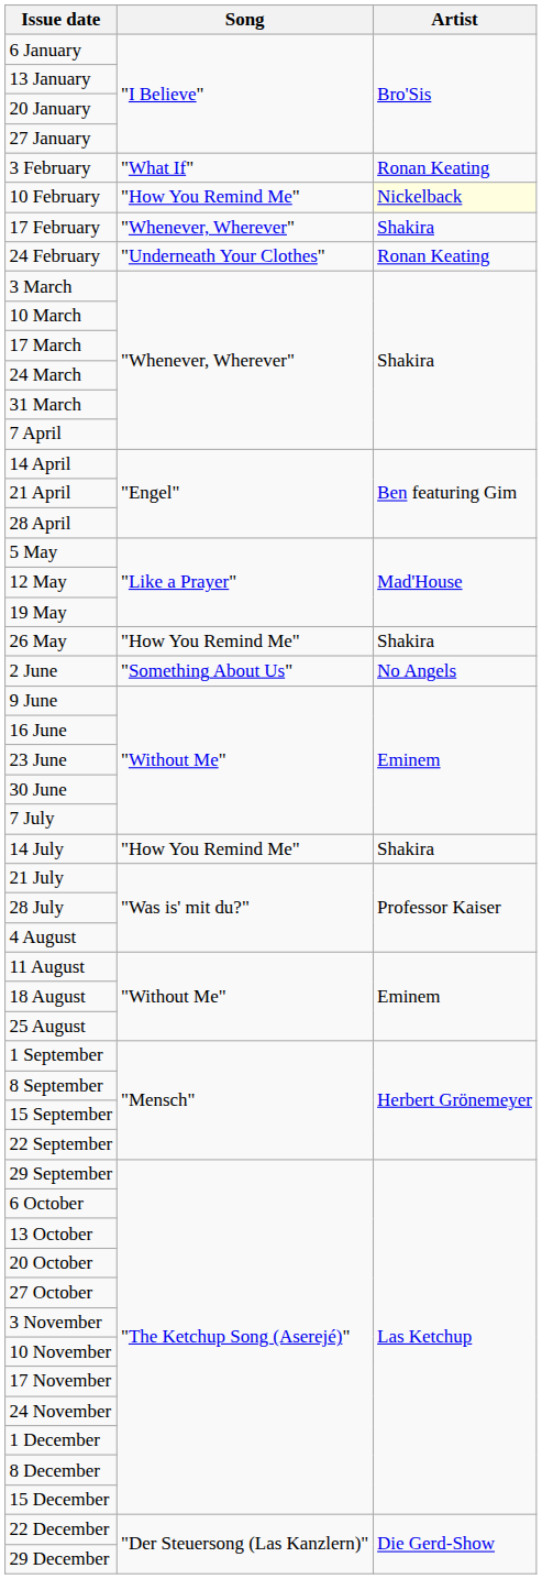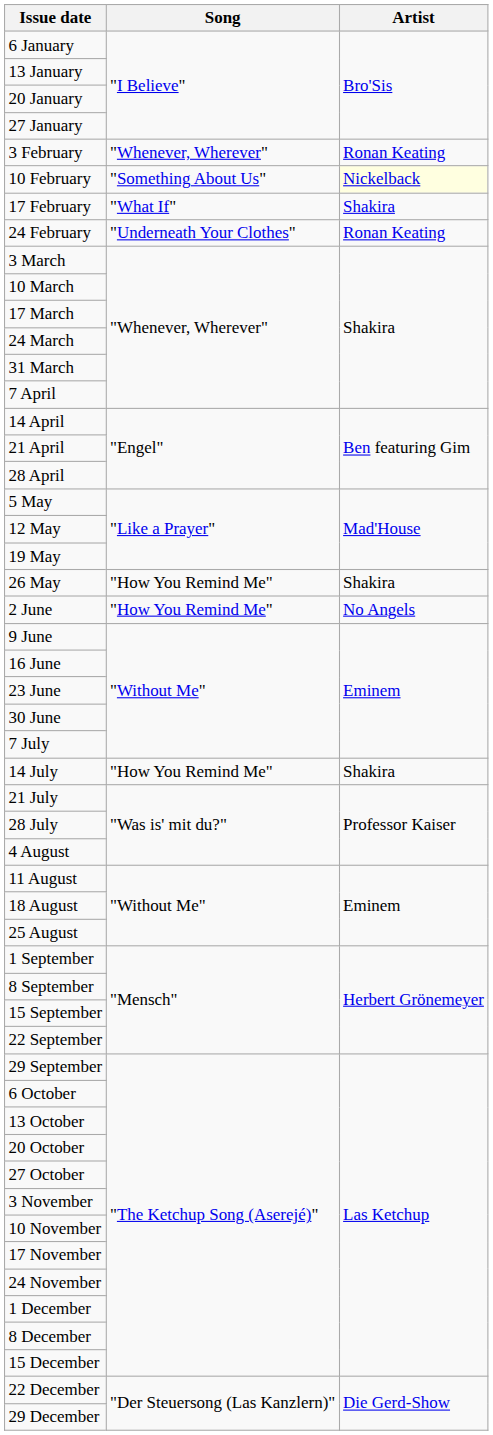3 February | Song: "What If" -> "Whenever, Wherever"
10 February | Song: "How You Remind Me" -> "Something About Us"
17 February | Song: "Whenever, Wherever" -> "What If"
2 June | Song: "Something About Us" -> "How You Remind Me"
